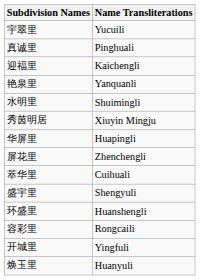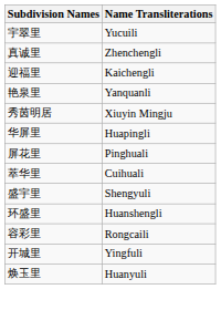真诚里 | Name Transliterations: Pinghuali -> Zhenchengli
- row: 水明里 | Shuimingli
屏花里 | Name Transliterations: Zhenchengli -> Pinghuali
